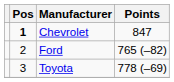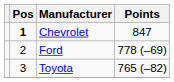Ford | Points: 765 (–82) -> 778 (–69)
Toyota | Points: 778 (–69) -> 765 (–82)
